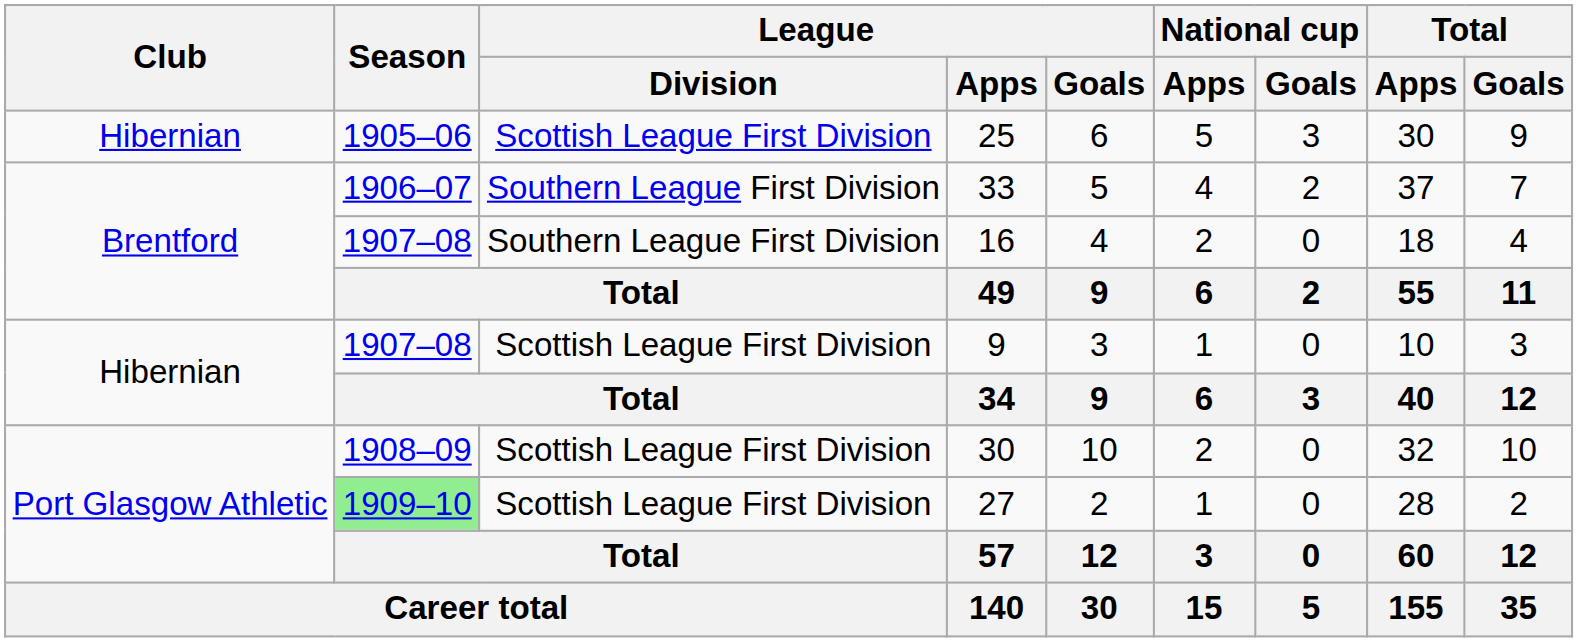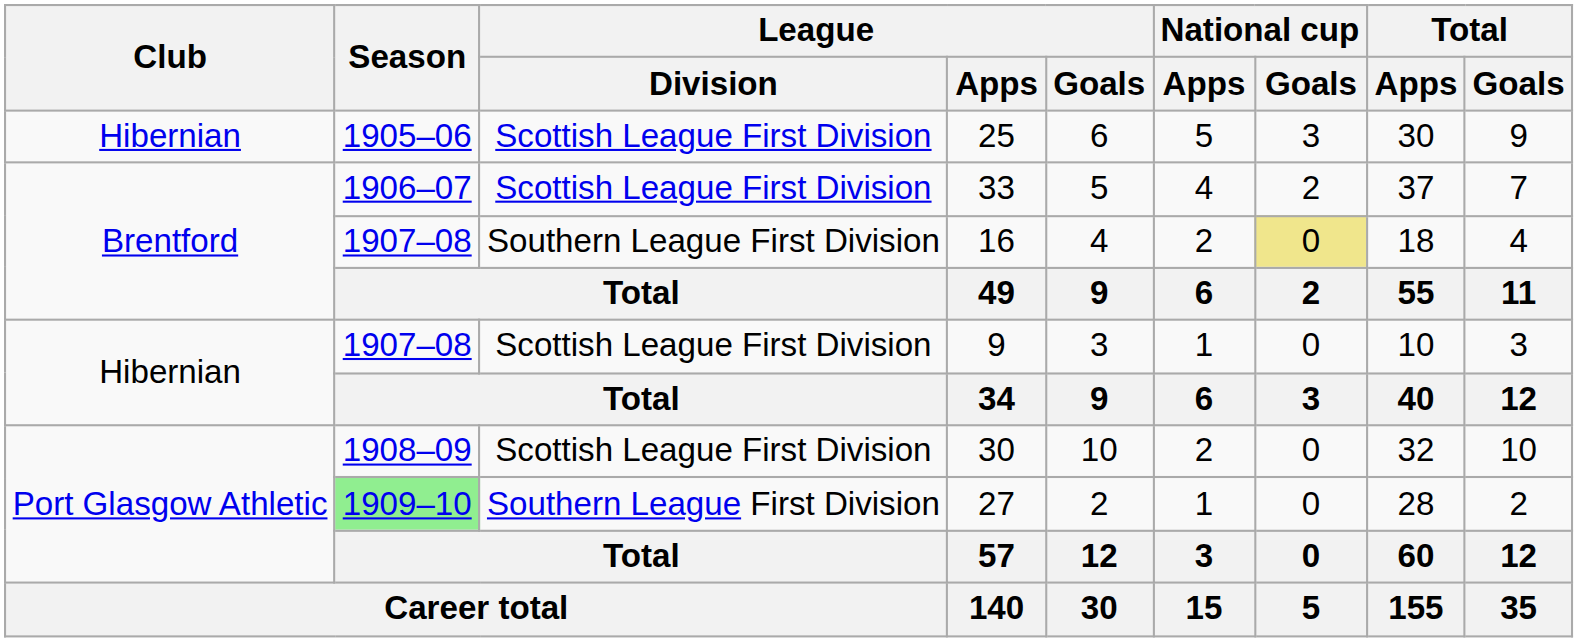33 | League / Division: Southern League First Division -> Scottish League First Division
16 | National cup / Goals: no background -> khaki background
27 | League / Division: Scottish League First Division -> Southern League First Division
